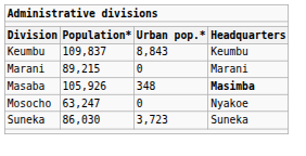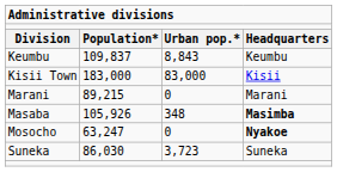+ row: Kisii Town | 183,000 | 83,000 | Kisii
Mosocho | column 4: normal -> bold
